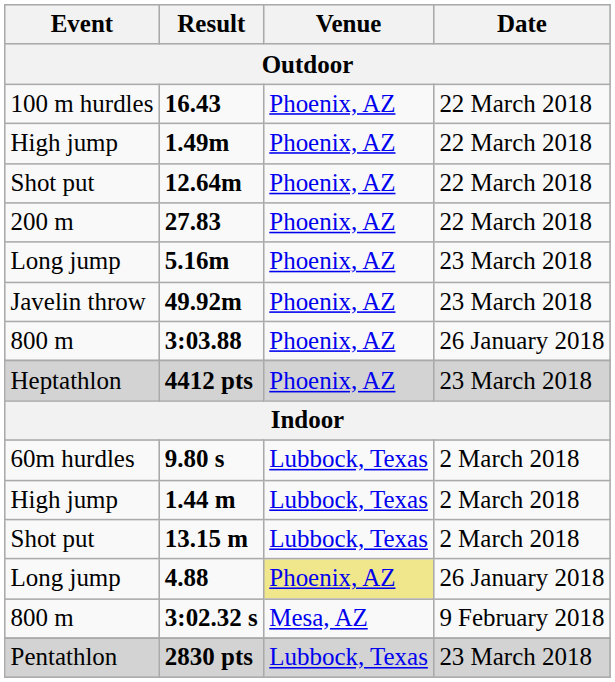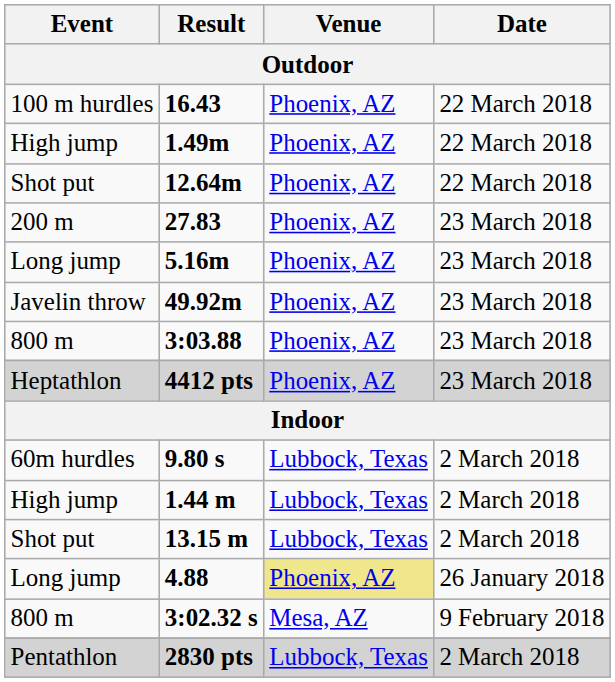27.83 | Date: 22 March 2018 -> 23 March 2018
3:03.88 | Date: 26 January 2018 -> 23 March 2018
2830 pts | Date: 23 March 2018 -> 2 March 2018
